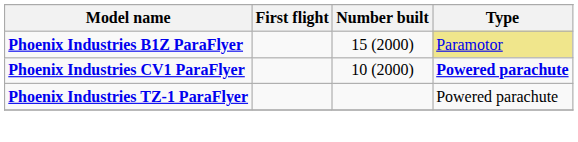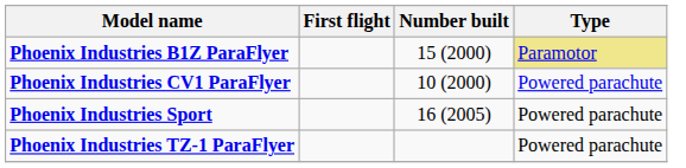Phoenix Industries CV1 ParaFlyer | Type: bold -> normal
+ row: Phoenix Industries Sport | 16 (2005) | Powered parachute
